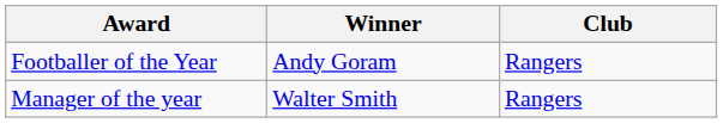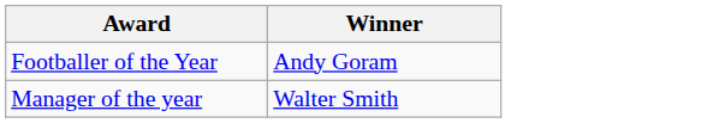- column: Club | Rangers | Rangers
